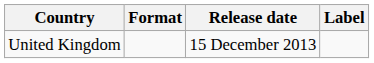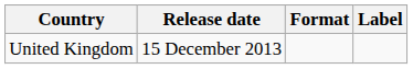columns swapped: Release date <-> Format
